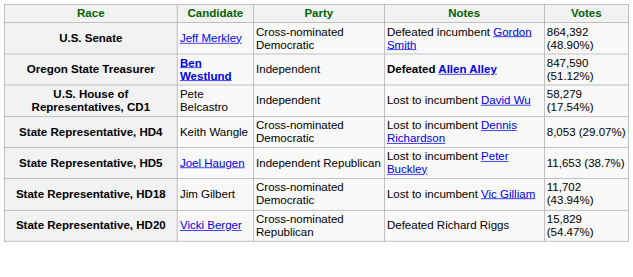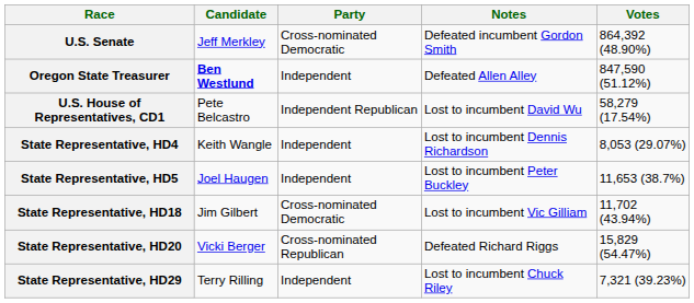Oregon State Treasurer | Notes: bold -> normal
U.S. House of Representatives, CD1 | Party: Independent -> Independent Republican
State Representative, HD4 | Party: Cross-nominated Democratic -> Independent
State Representative, HD5 | Party: Independent Republican -> Independent
+ row: State Representative, HD29 | Terry Rilling | Independent | Lost to incumbent Chuck Riley | 7,321 (39.23%)
